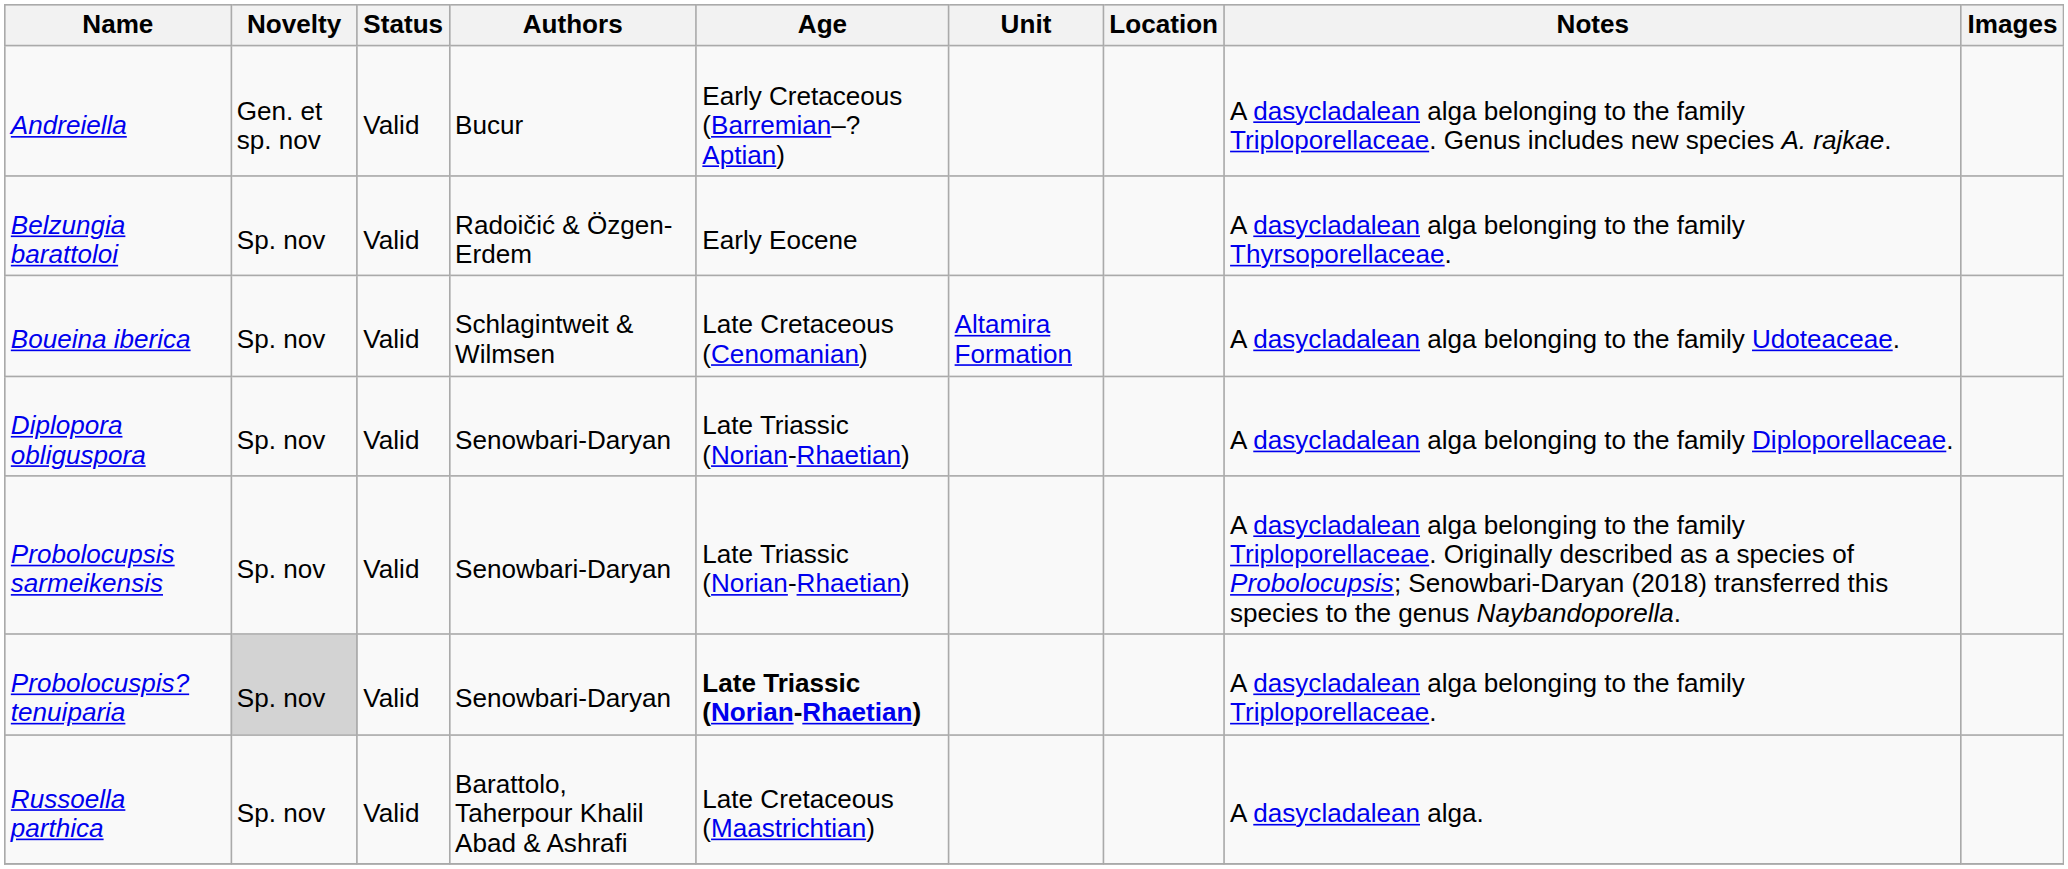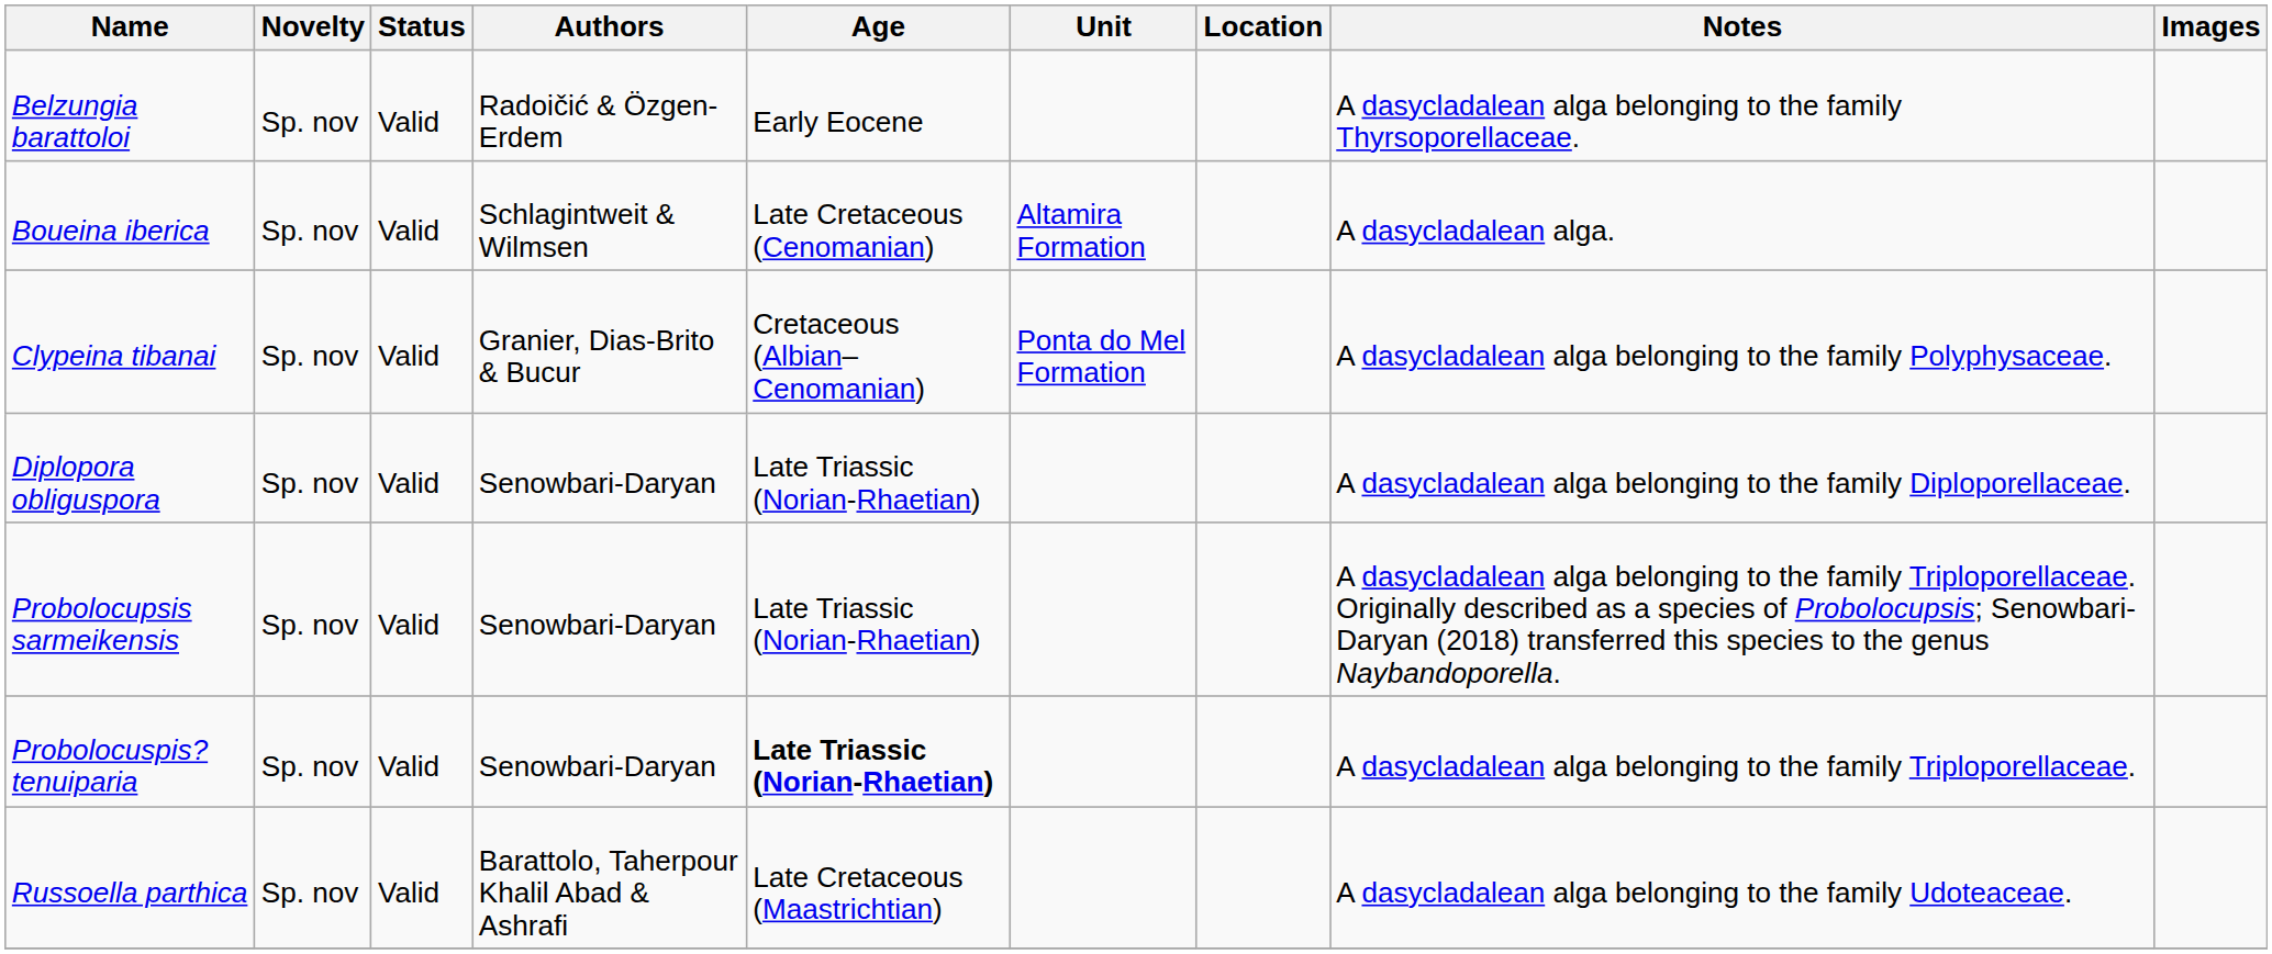- row: Andreiella | Gen. et sp. nov | Valid | Bucur | Early Cretaceous (Barremian–?Aptian) | A dasycladalean alga belonging to the family Triploporellaceae. Genus includes new species A. rajkae.
Boueina iberica | Notes: A dasycladalean alga belonging to the family Udoteaceae. -> A dasycladalean alga.
+ row: Clypeina tibanai | Sp. nov | Valid | Granier, Dias-Brito & Bucur | Cretaceous (Albian–Cenomanian) | Ponta do Mel Formation | A dasycladalean alga belonging to the family Polyphysaceae.
Probolocuspis? tenuiparia | Novelty: lightgrey background -> no background
Russoella parthica | Notes: A dasycladalean alga. -> A dasycladalean alga belonging to the family Udoteaceae.
